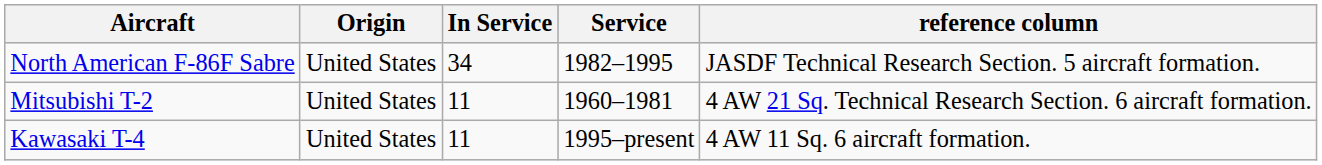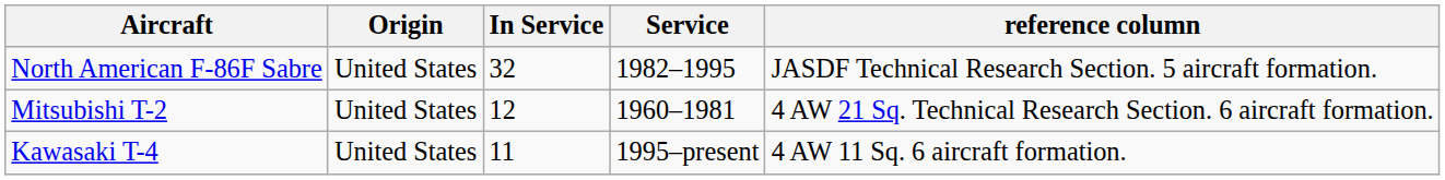North American F-86F Sabre | In Service: 34 -> 32
Mitsubishi T-2 | In Service: 11 -> 12
